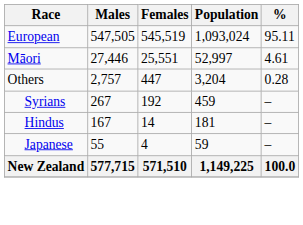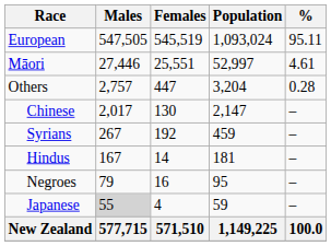+ row: Chinese | 2,017 | 130 | 2,147 | –
+ row: Negroes | 79 | 16 | 95 | –
Japanese | Males: no background -> lightgrey background
